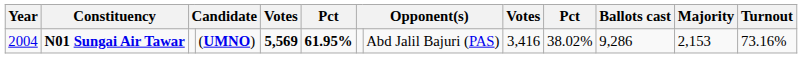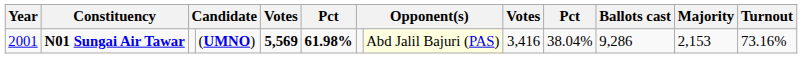N01 Sungai Air Tawar | Year: 2004 -> 2001
N01 Sungai Air Tawar | column 6: 61.95% -> 61.98%
N01 Sungai Air Tawar | column 8: no background -> lightyellow background
N01 Sungai Air Tawar | column 10: 38.02% -> 38.04%
